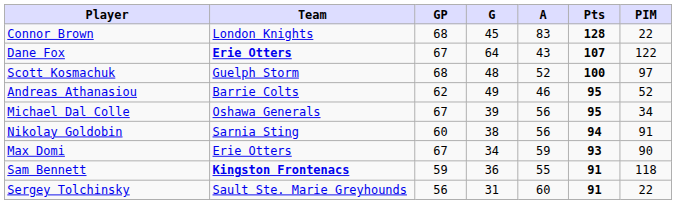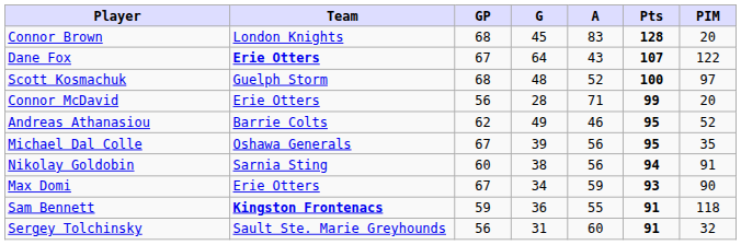Connor Brown | PIM: 22 -> 20
+ row: Connor McDavid | Erie Otters | 56 | 28 | 71 | 99 | 20
Michael Dal Colle | PIM: 34 -> 35
Sergey Tolchinsky | PIM: 22 -> 32
